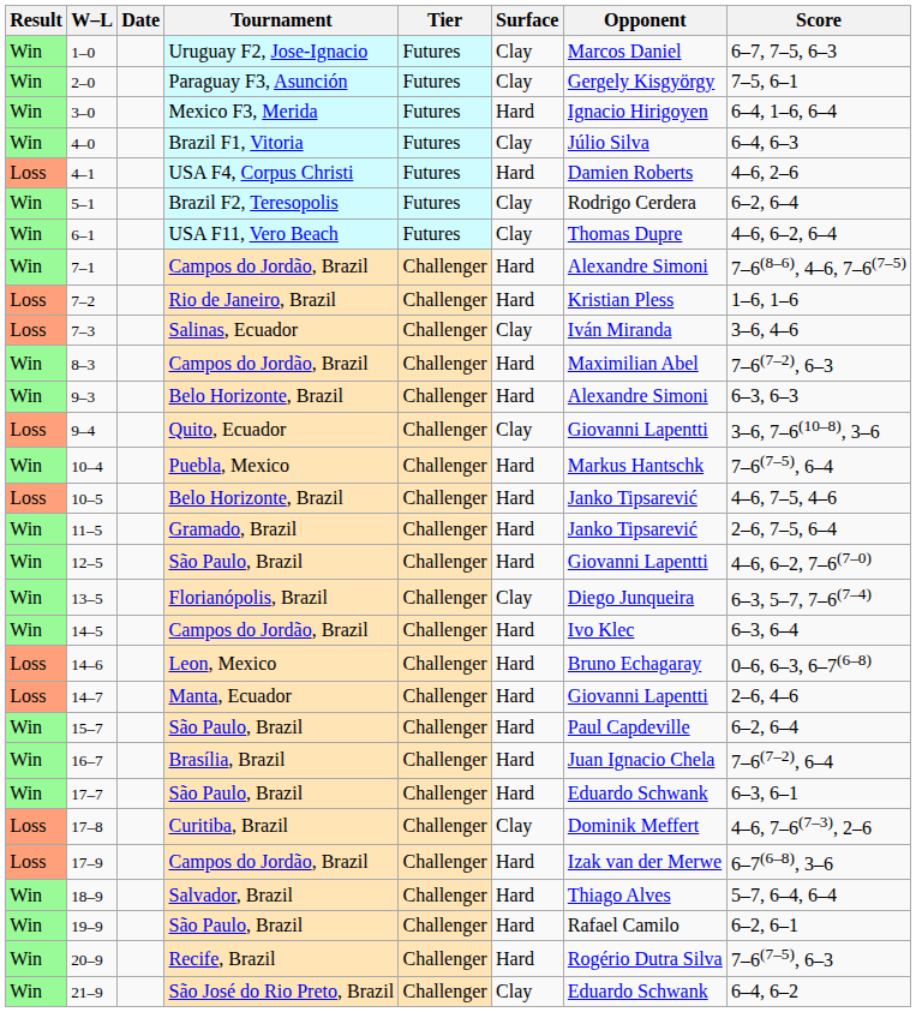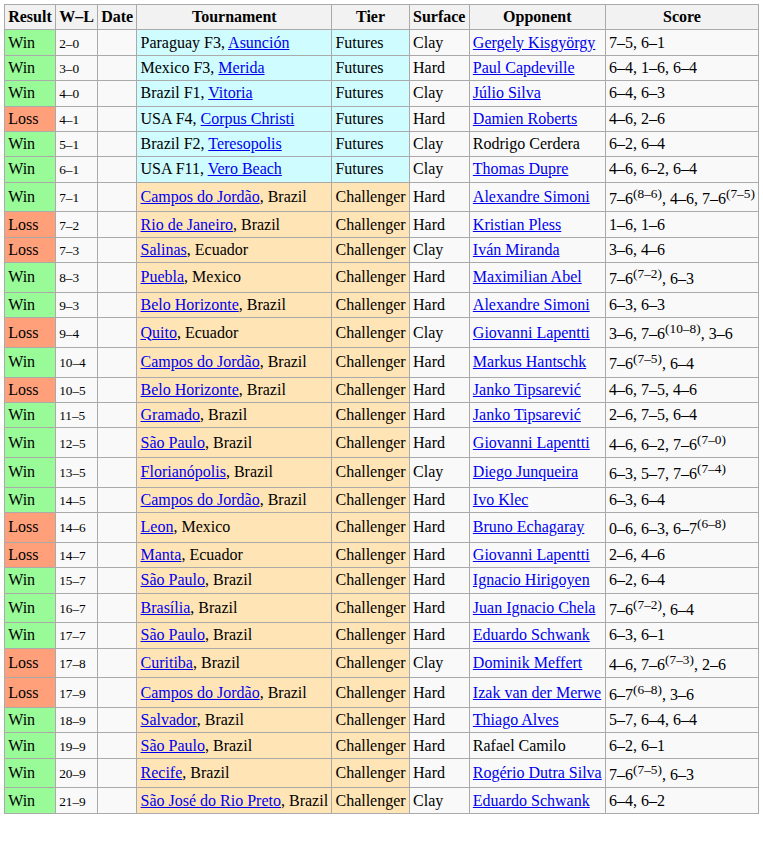- row: Win | 1–0 | Uruguay F2, Jose-Ignacio | Futures | Clay | Marcos Daniel | 6–7, 7–5, 6–3
3–0 | Opponent: Ignacio Hirigoyen -> Paul Capdeville
8–3 | Tournament: Campos do Jordão, Brazil -> Puebla, Mexico
10–4 | Tournament: Puebla, Mexico -> Campos do Jordão, Brazil
15–7 | Opponent: Paul Capdeville -> Ignacio Hirigoyen
